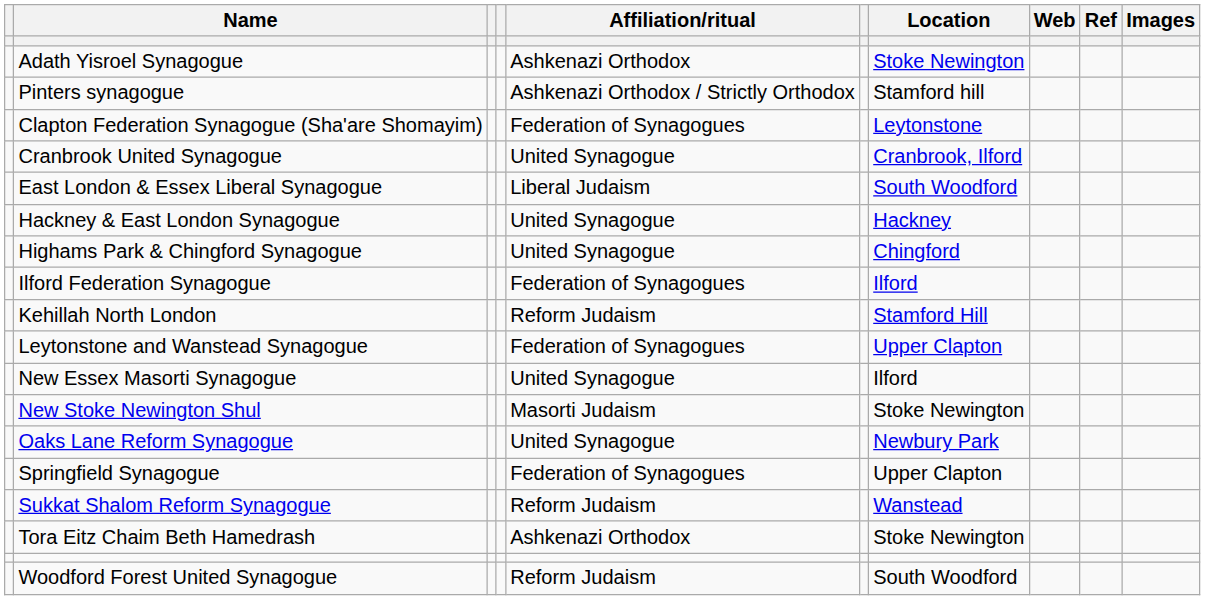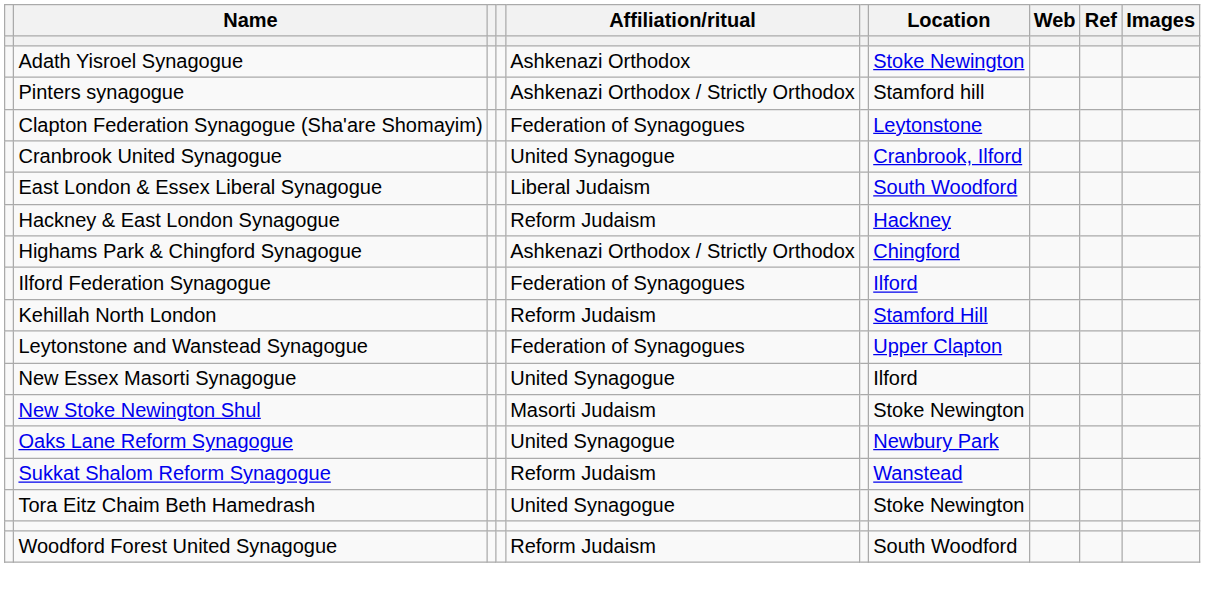Hackney & East London Synagogue | Affiliation/ritual: United Synagogue -> Reform Judaism
Highams Park & Chingford Synagogue | Affiliation/ritual: United Synagogue -> Ashkenazi Orthodox / Strictly Orthodox
- row: Springfield Synagogue | Federation of Synagogues | Upper Clapton
Tora Eitz Chaim Beth Hamedrash | Affiliation/ritual: Ashkenazi Orthodox -> United Synagogue
